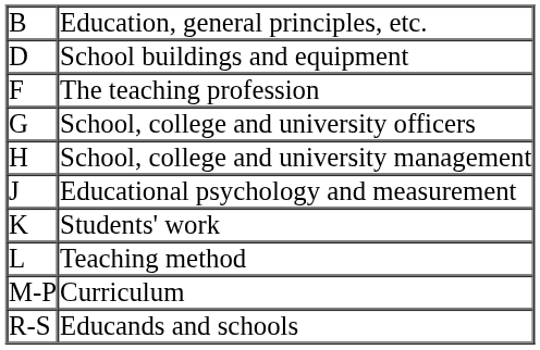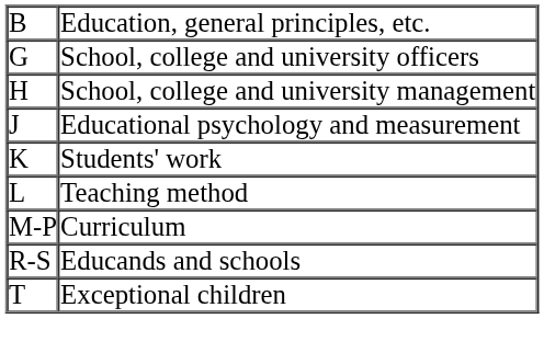- row: D | School buildings and equipment
- row: F | The teaching profession
+ row: T | Exceptional children
